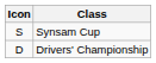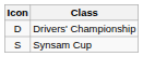rows swapped: Drivers' Championship <-> Synsam Cup
